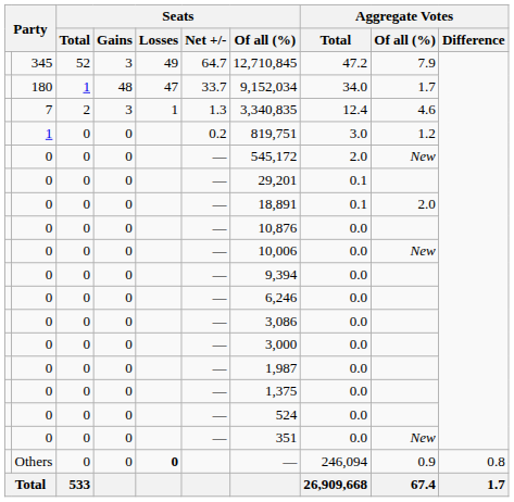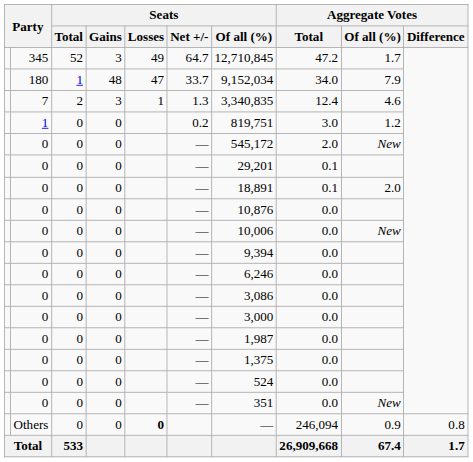345 | Aggregate Votes / Of all (%): 7.9 -> 1.7
180 | Aggregate Votes / Of all (%): 1.7 -> 7.9
